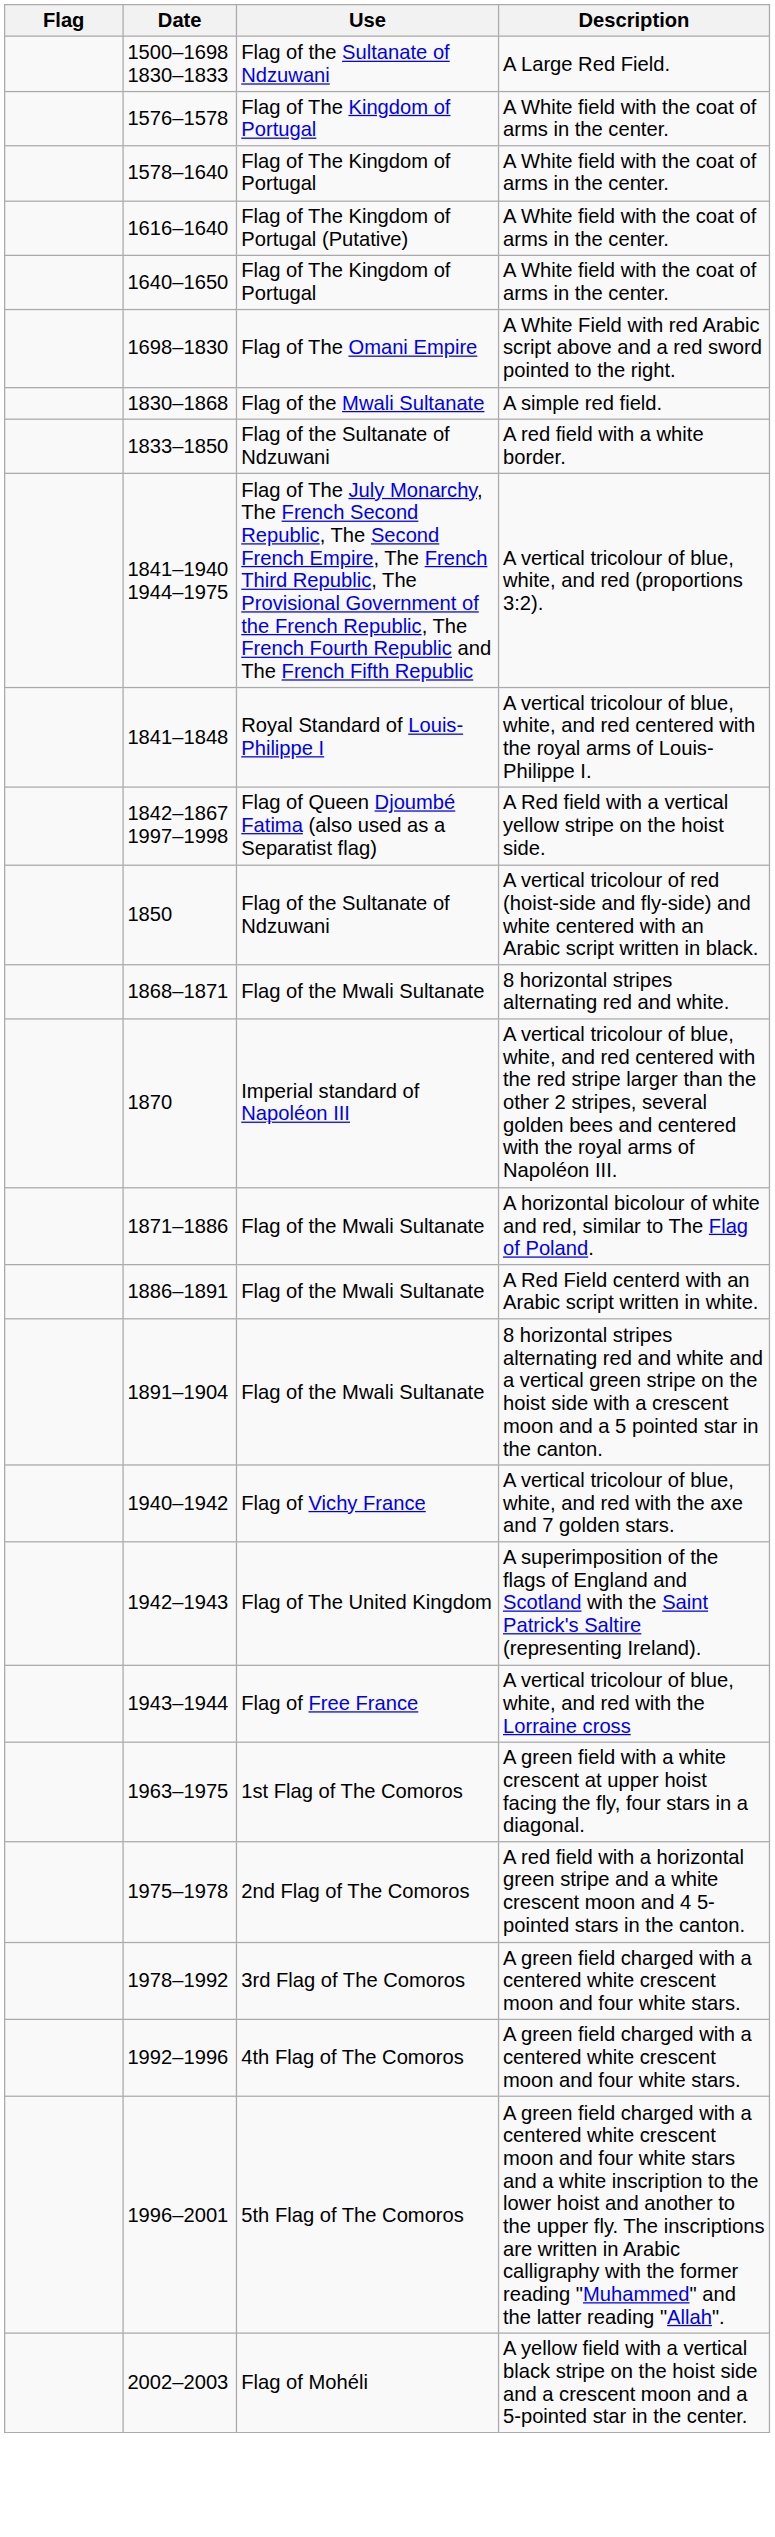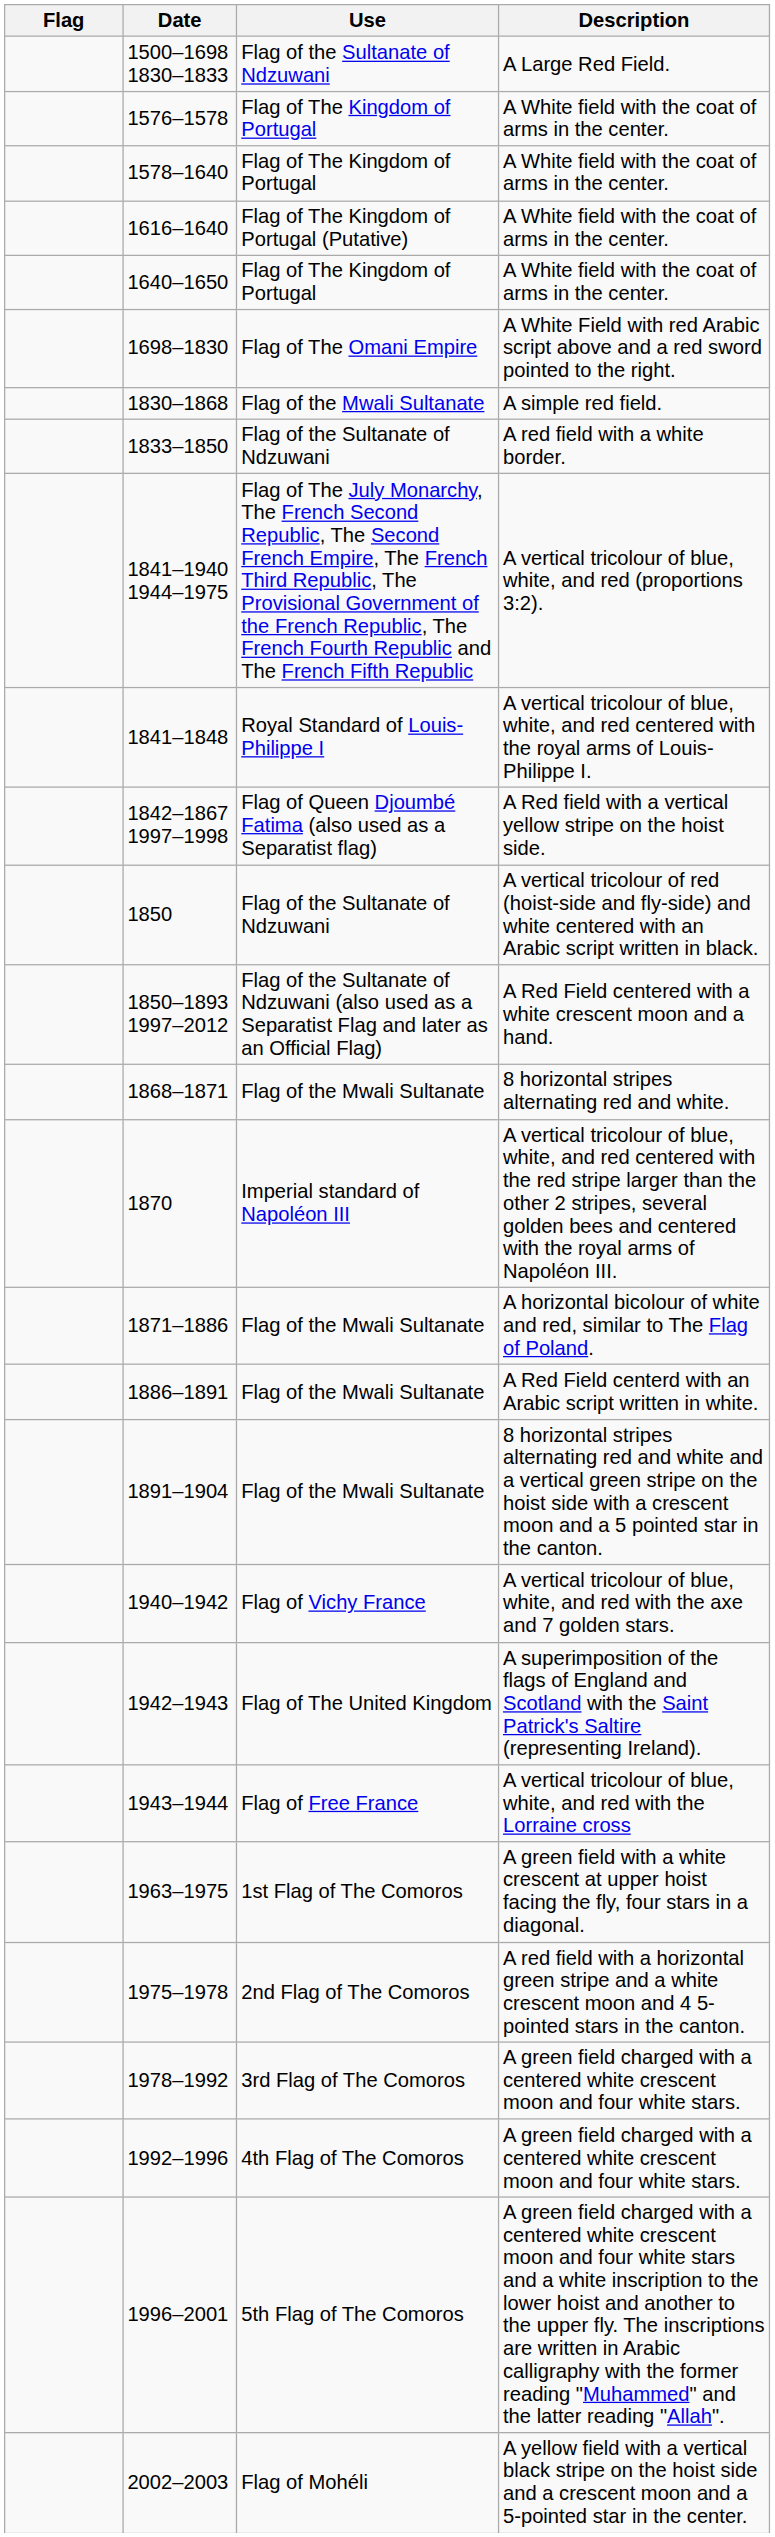+ row: 1850–1893 1997–2012 | Flag of the Sultanate of Ndzuwani (also used as a Separatist Flag and later as an Official Flag) | A Red Field centered with a white crescent moon and a hand.
